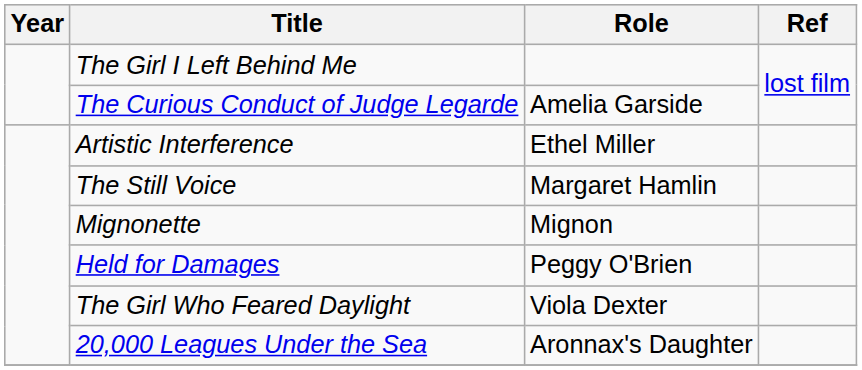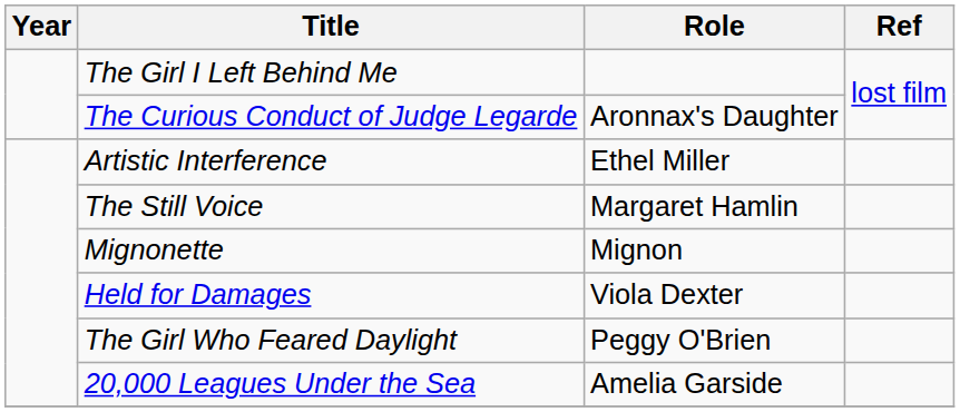The Curious Conduct of Judge Legarde | Role: Amelia Garside -> Aronnax's Daughter
Held for Damages | Role: Peggy O'Brien -> Viola Dexter
The Girl Who Feared Daylight | Role: Viola Dexter -> Peggy O'Brien
20,000 Leagues Under the Sea | Role: Aronnax's Daughter -> Amelia Garside
